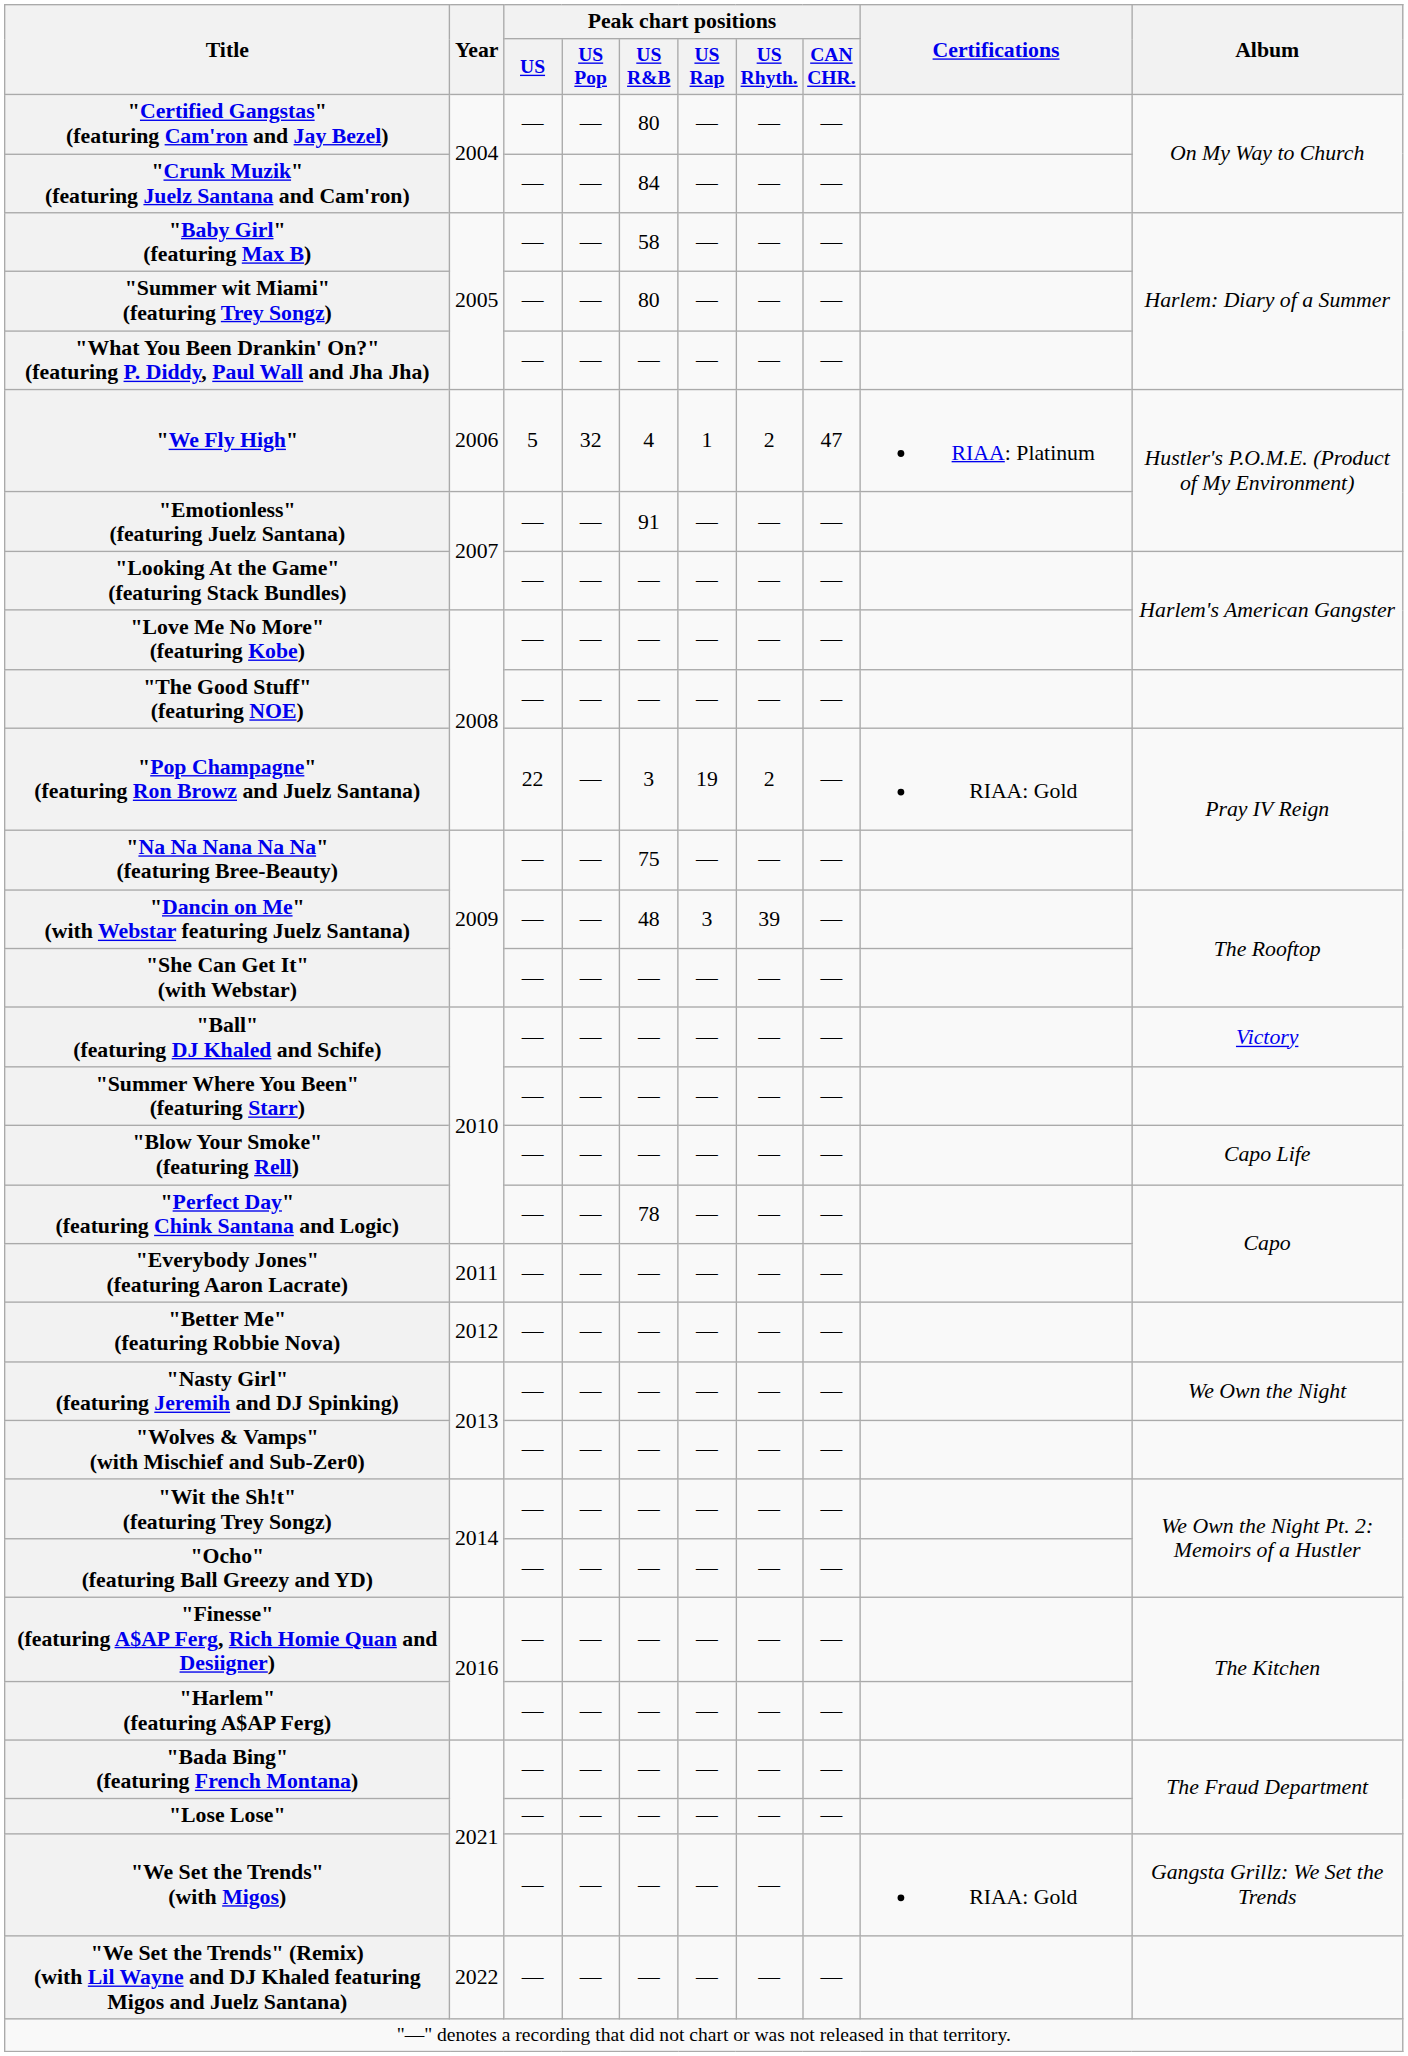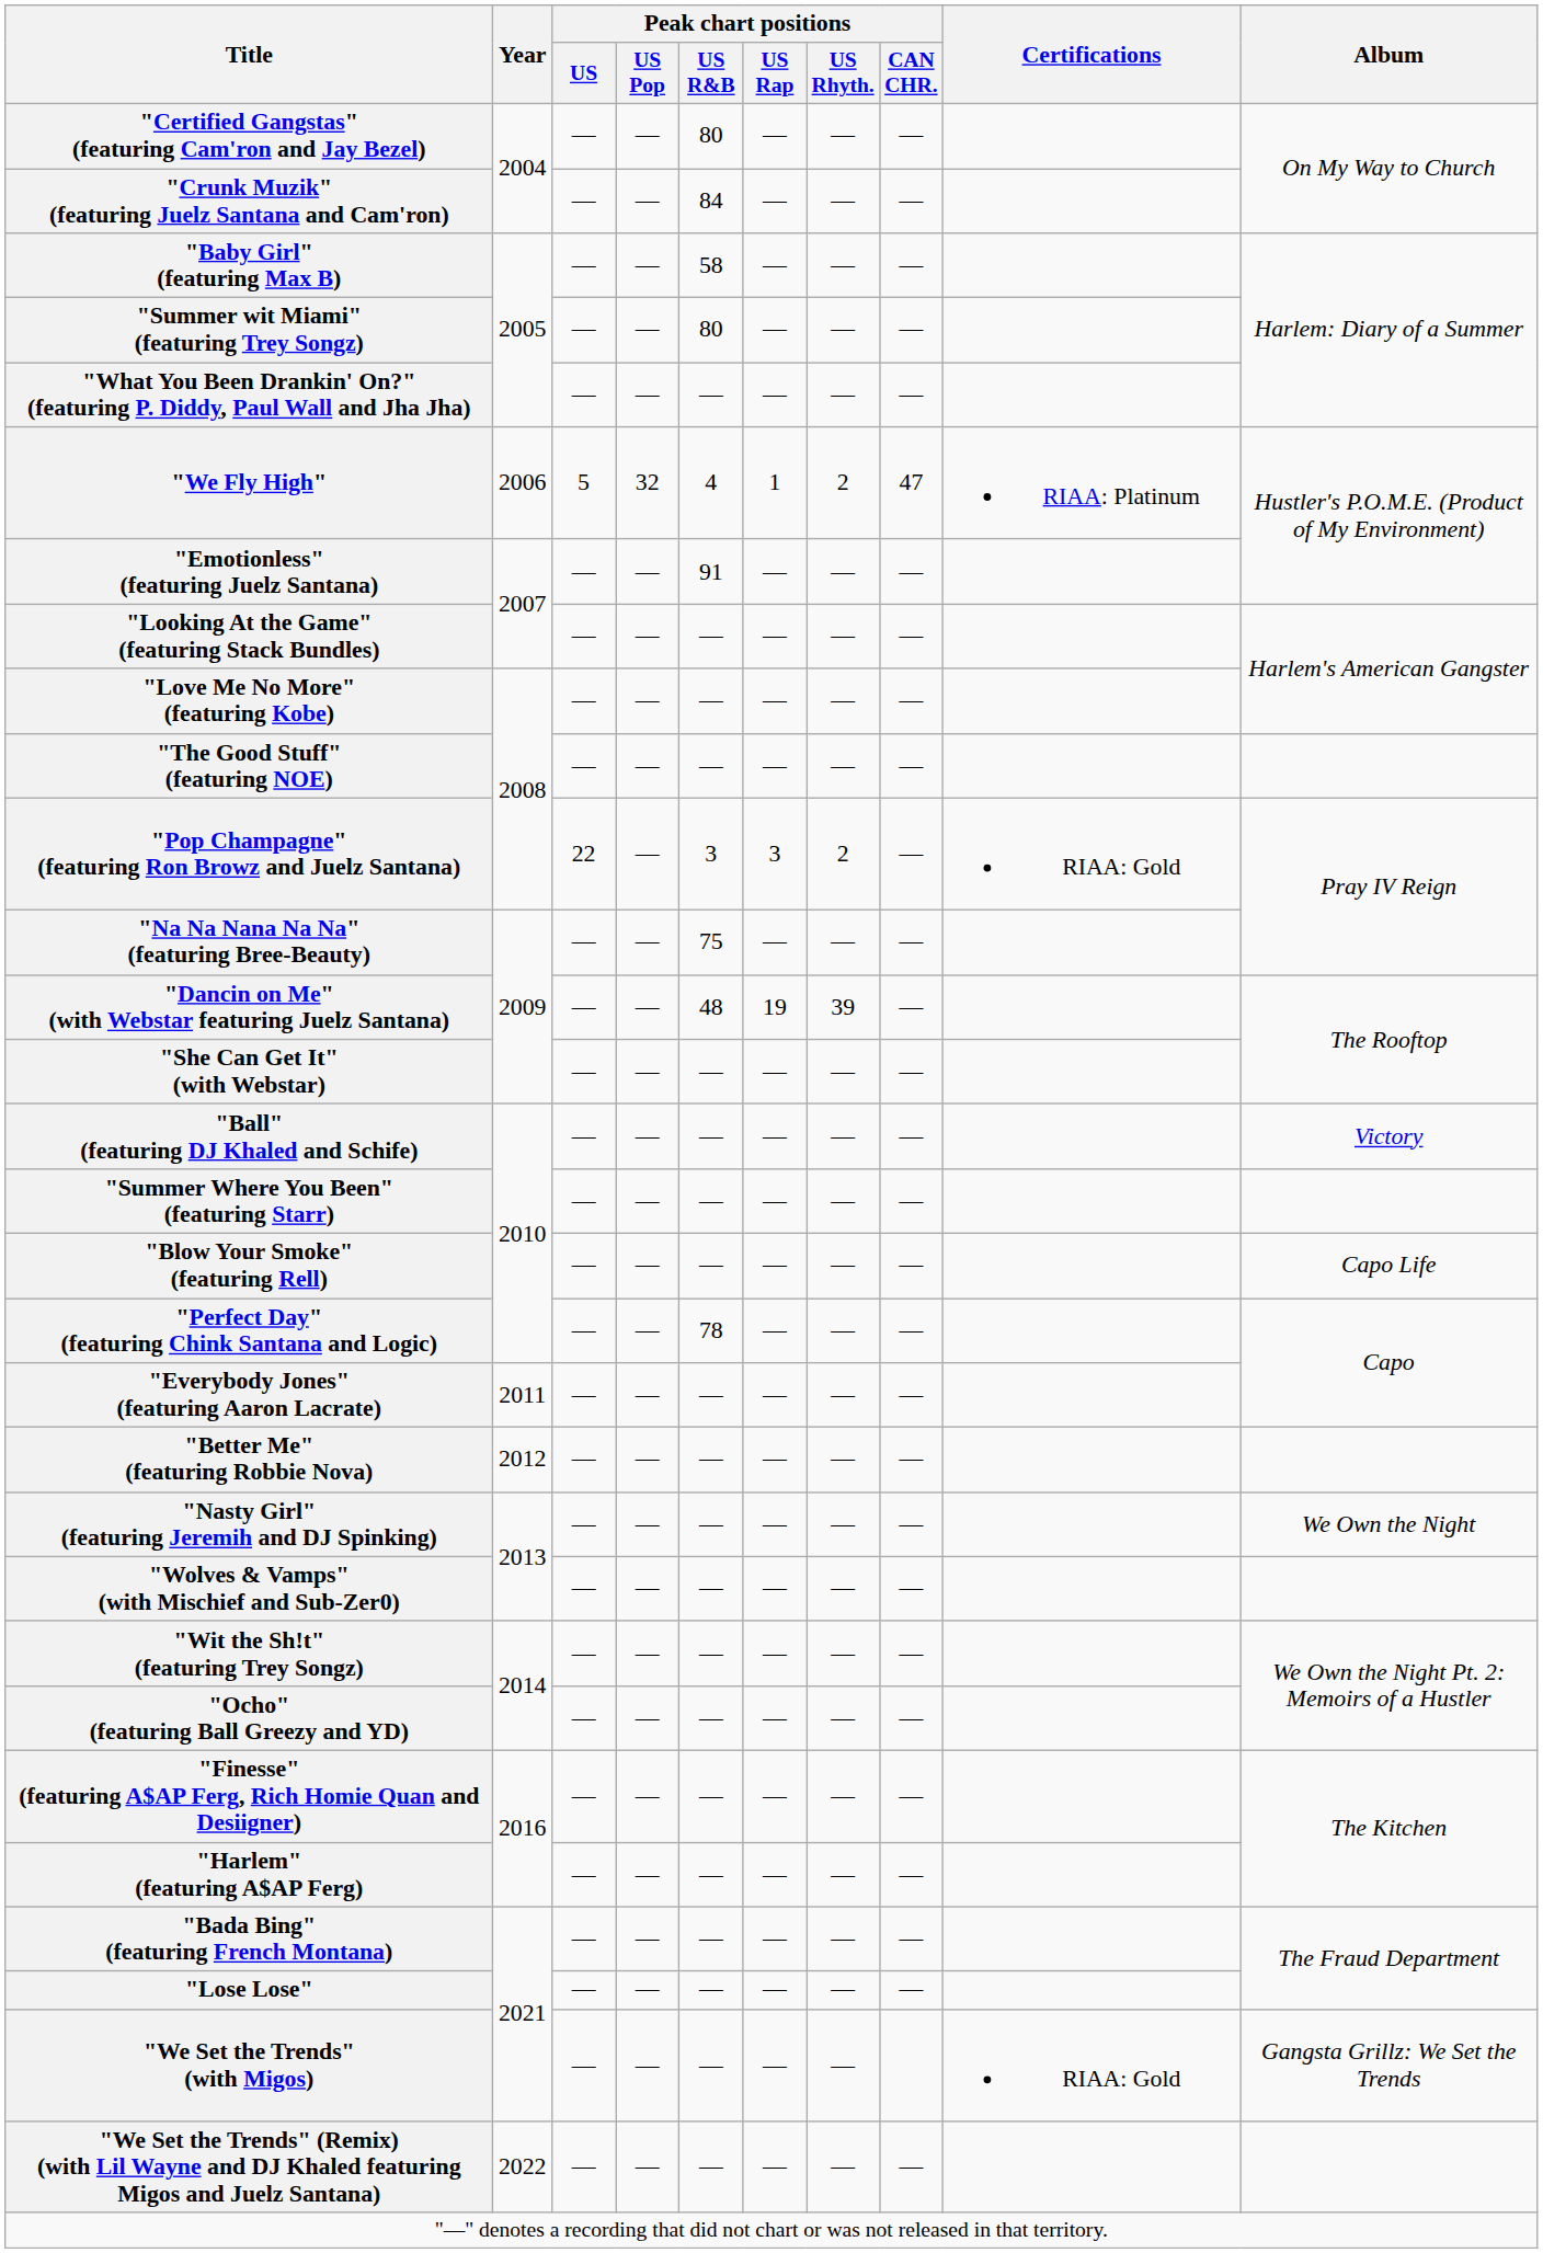"Pop Champagne" (featuring Ron Browz and Juelz Santana) | Peak chart positions / US Rap: 19 -> 3
"Dancin on Me" (with Webstar featuring Juelz Santana) | Peak chart positions / US Rap: 3 -> 19
